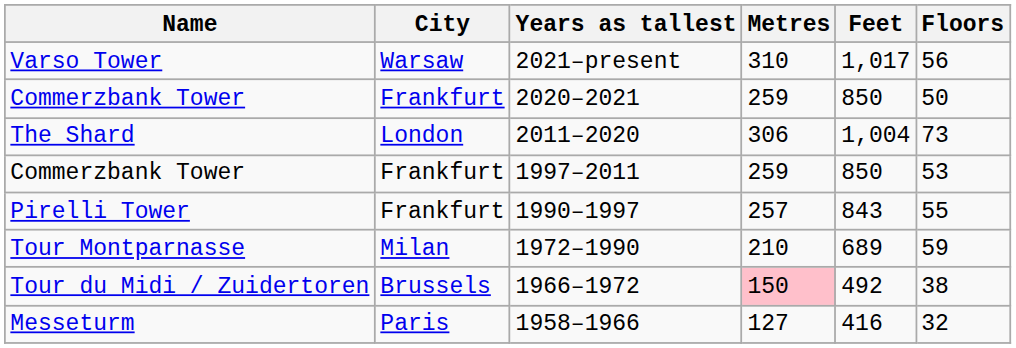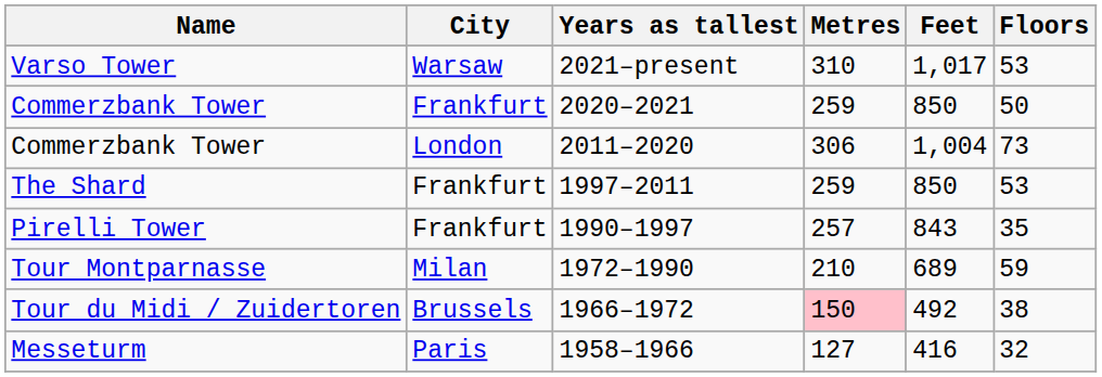2021–present | Floors: 56 -> 53
2011–2020 | Name: The Shard -> Commerzbank Tower
1997–2011 | Name: Commerzbank Tower -> The Shard
1990–1997 | Floors: 55 -> 35
